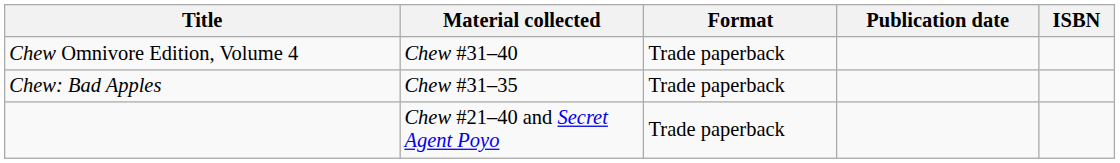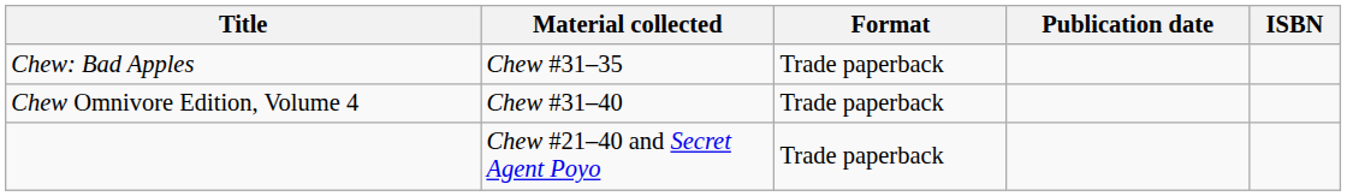rows swapped: Chew: Bad Apples <-> Chew Omnivore Edition, Volume 4
